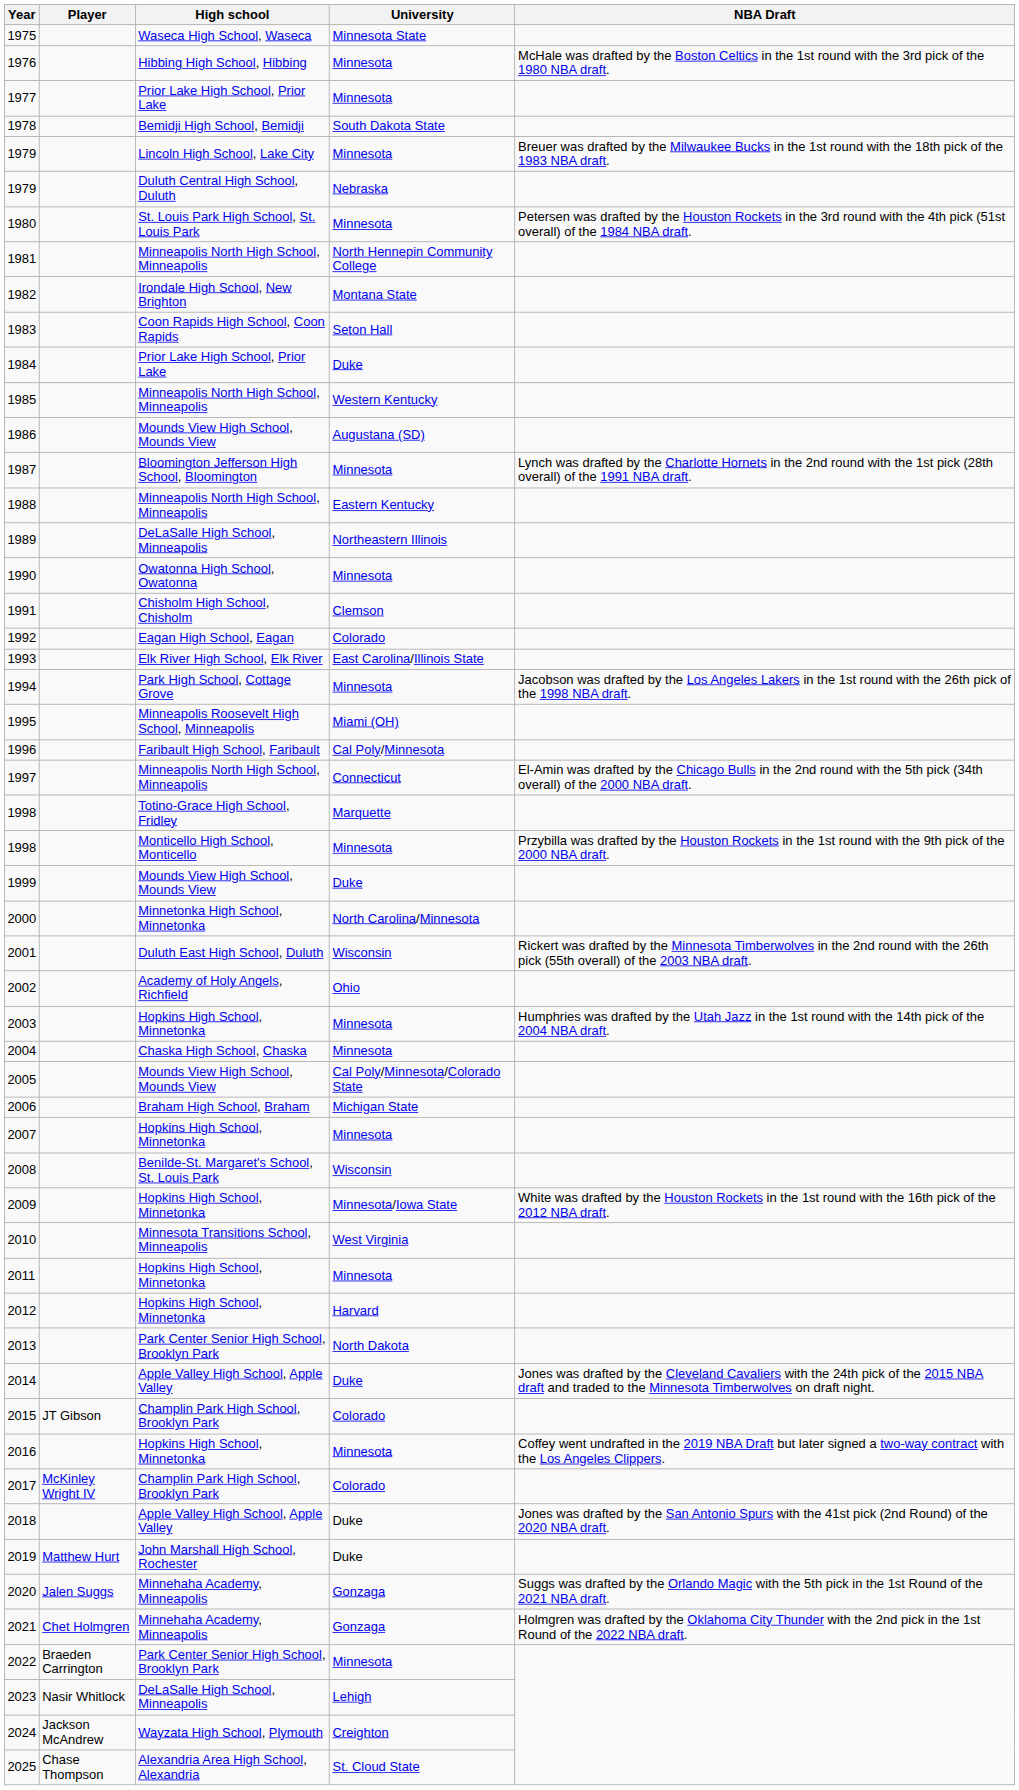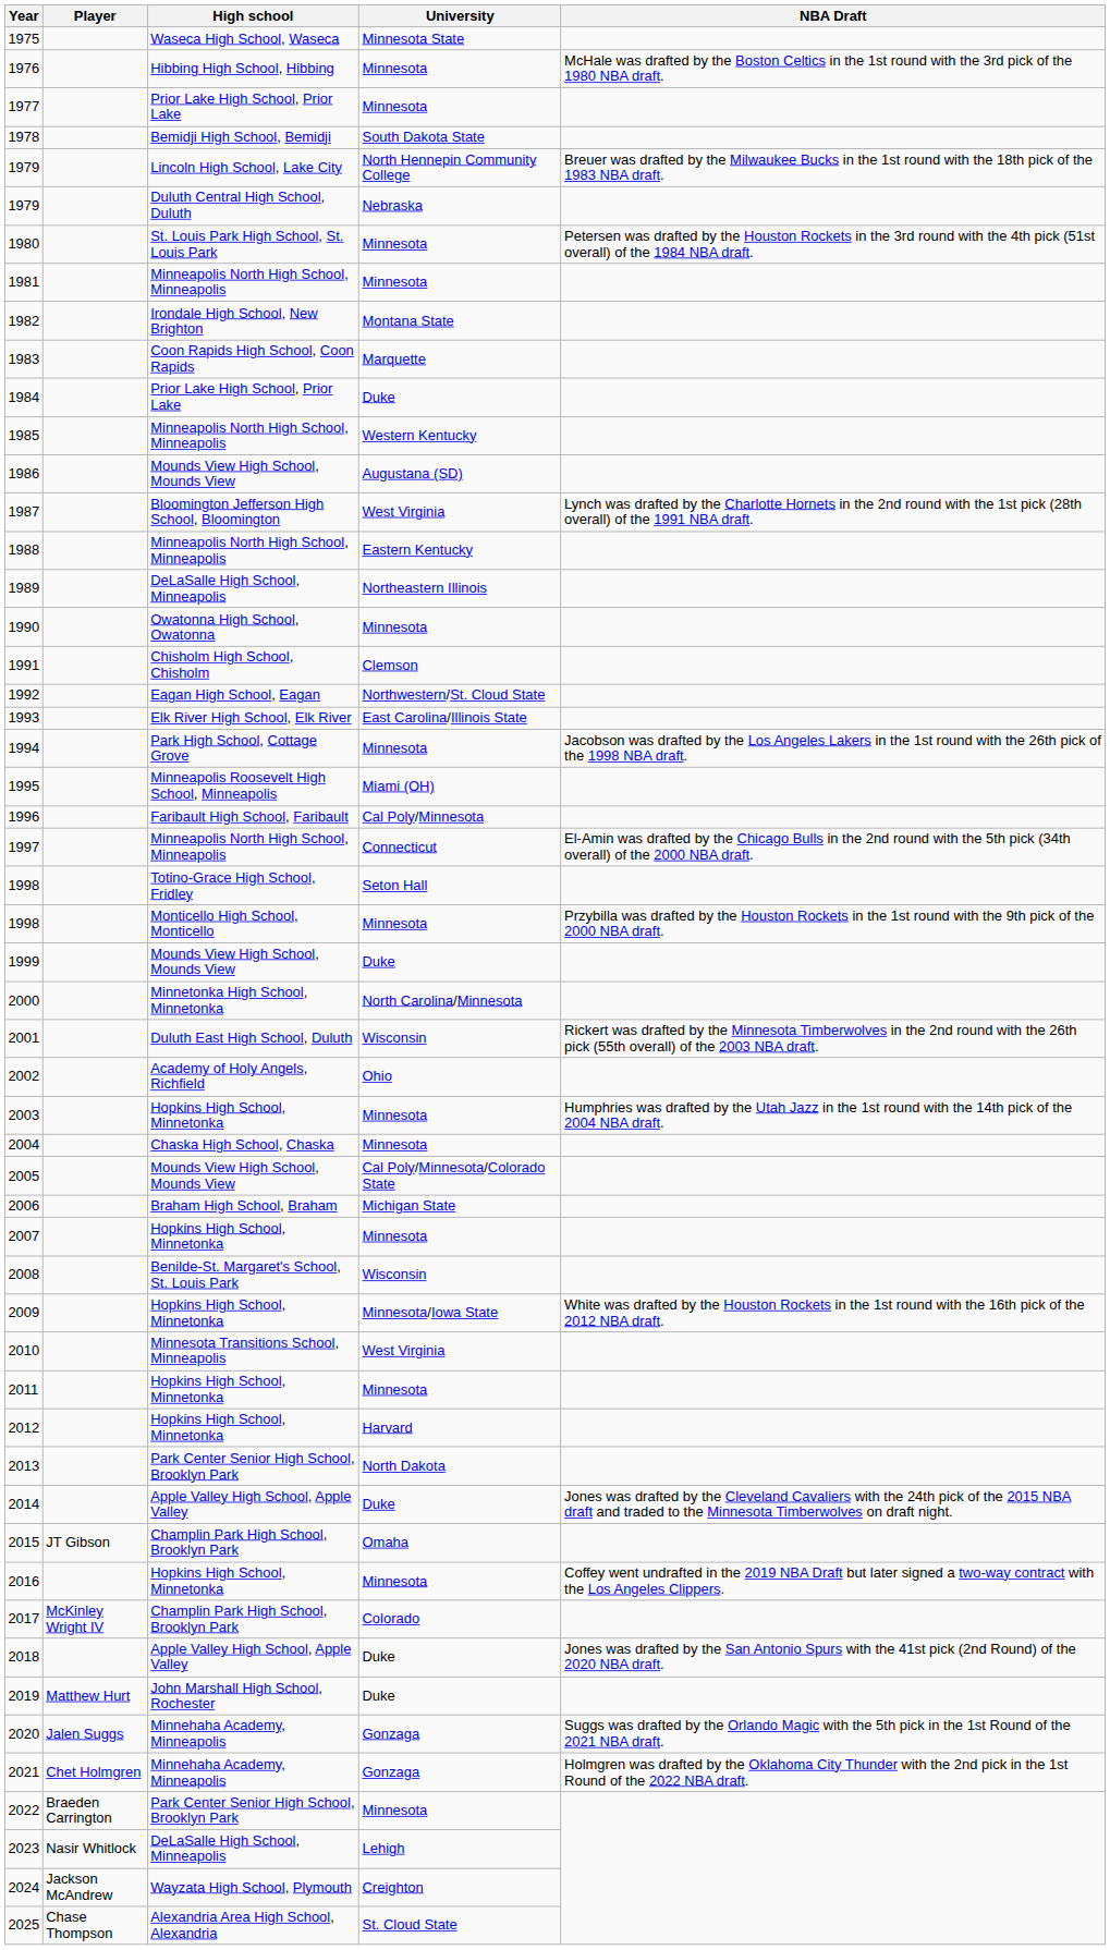1979 / Lincoln High School, Lake City | University: Minnesota -> North Hennepin Community College
1981 | University: North Hennepin Community College -> Minnesota
1983 | University: Seton Hall -> Marquette
1987 | University: Minnesota -> West Virginia
1992 | University: Colorado -> Northwestern/St. Cloud State
1998 / Totino-Grace High School, Fridley | University: Marquette -> Seton Hall
2015 | University: Colorado -> Omaha
